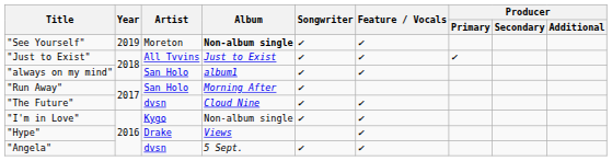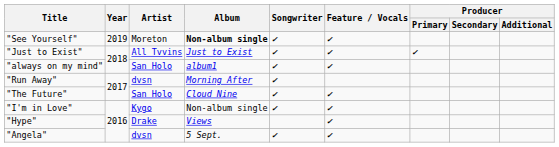"Run Away" | Artist: San Holo -> dvsn
"The Future" | Artist: dvsn -> San Holo
